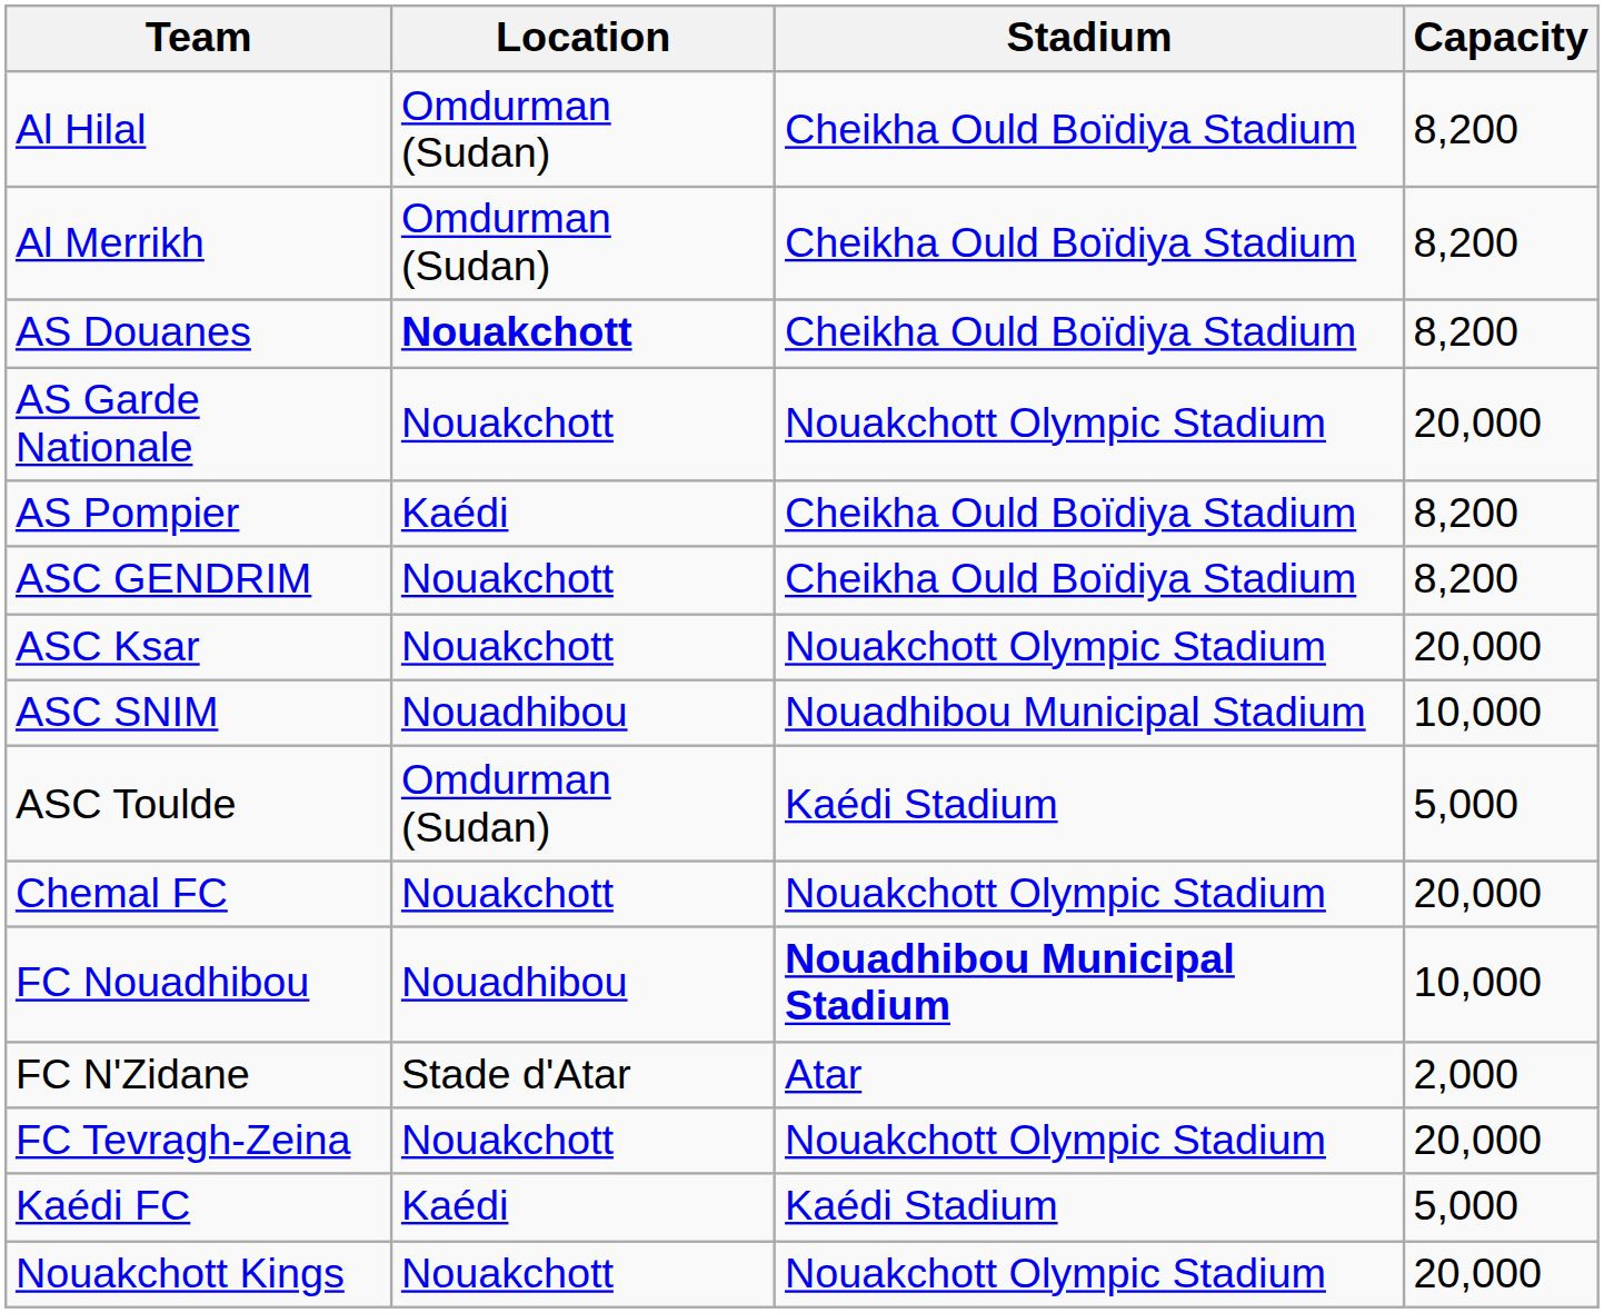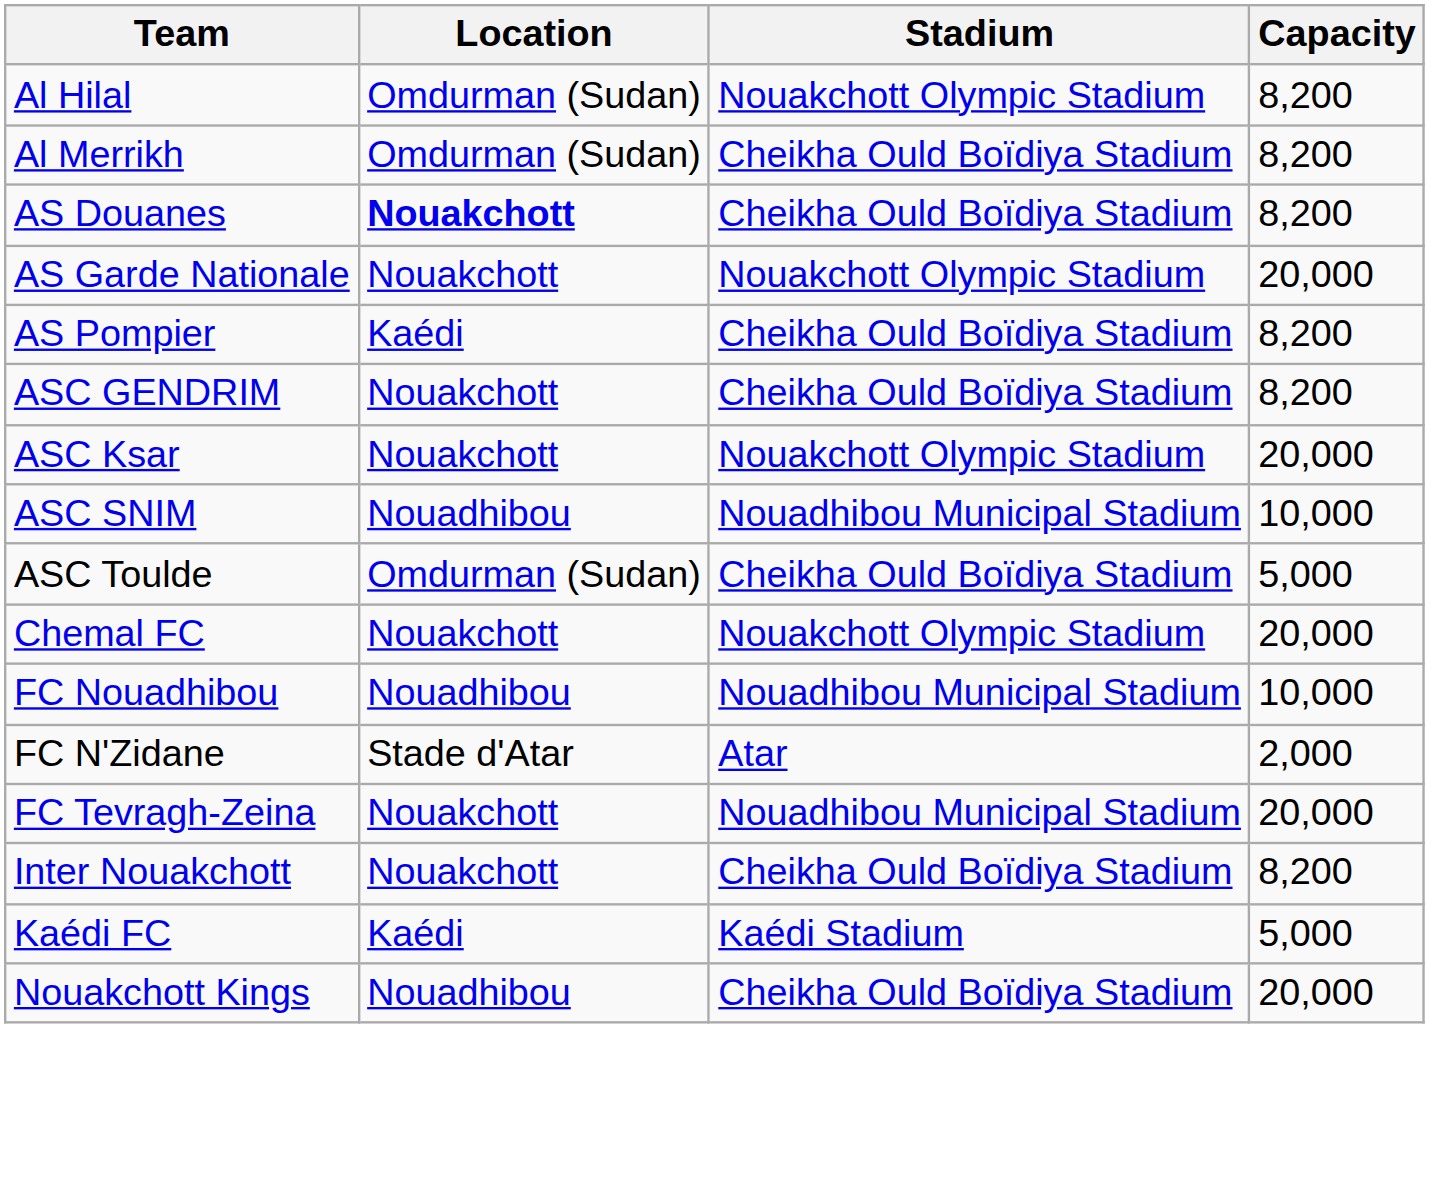Al Hilal | Stadium: Cheikha Ould Boïdiya Stadium -> Nouakchott Olympic Stadium
ASC Toulde | Stadium: Kaédi Stadium -> Cheikha Ould Boïdiya Stadium
FC Nouadhibou | Stadium: bold -> normal
FC Tevragh-Zeina | Stadium: Nouakchott Olympic Stadium -> Nouadhibou Municipal Stadium
+ row: Inter Nouakchott | Nouakchott | Cheikha Ould Boïdiya Stadium | 8,200
Nouakchott Kings | Location: Nouakchott -> Nouadhibou
Nouakchott Kings | Stadium: Nouakchott Olympic Stadium -> Cheikha Ould Boïdiya Stadium
